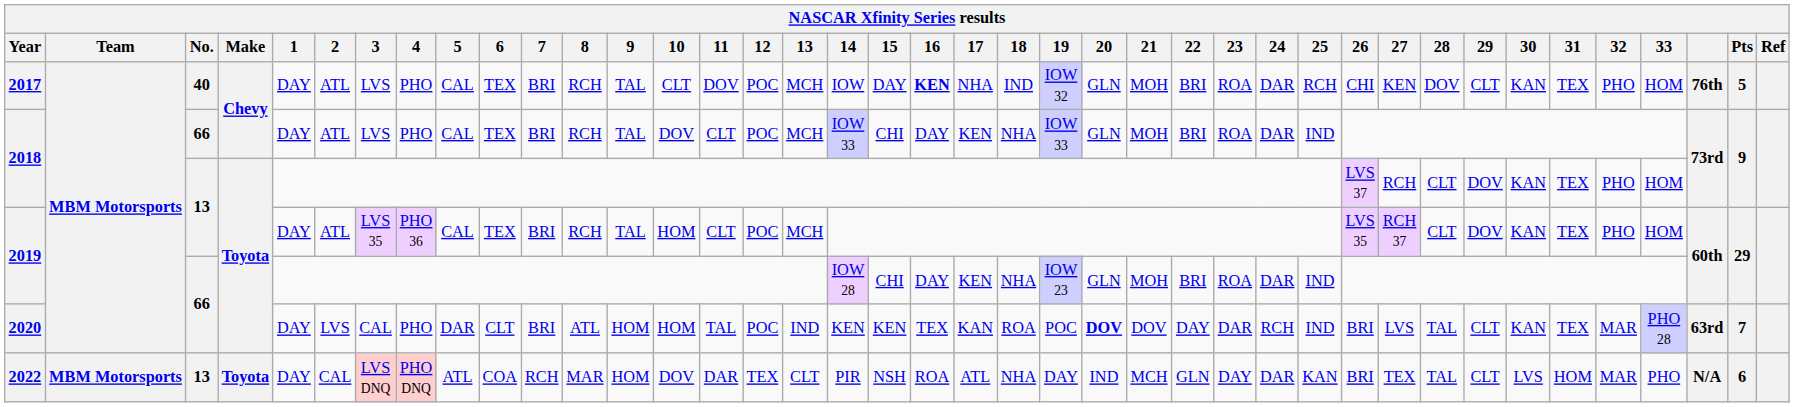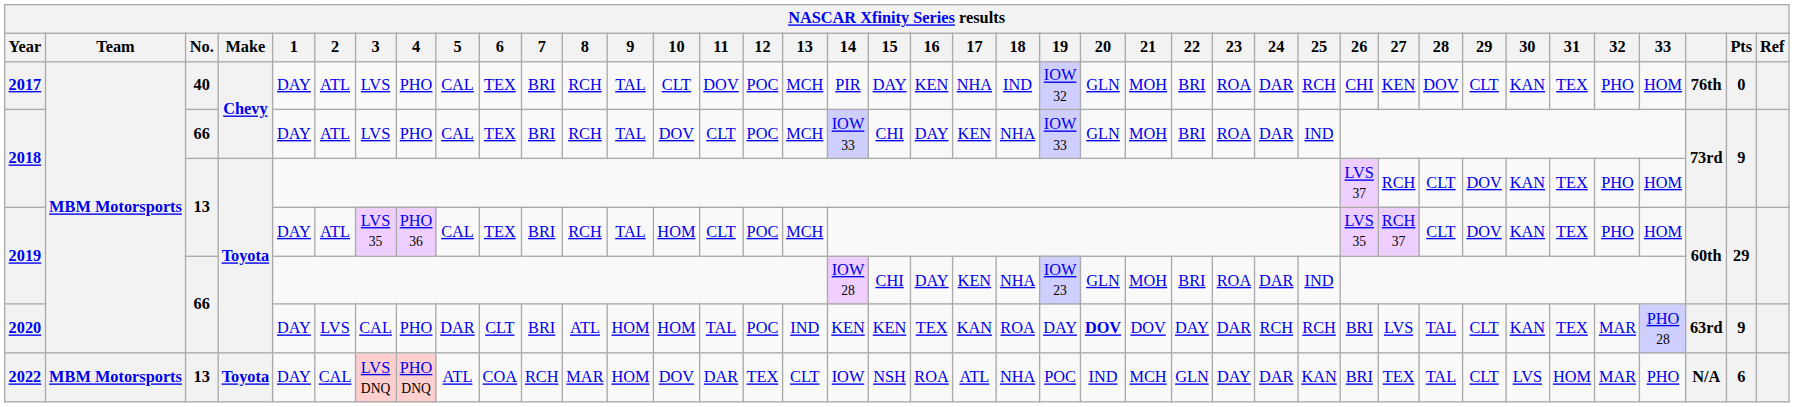2017 | 14: IOW -> PIR
2017 | 16: bold -> normal
2017 | Pts: 5 -> 0
2020 | 19: POC -> DAY
2020 | 25: IND -> RCH
2020 | Pts: 7 -> 9
2022 | 14: PIR -> IOW
2022 | 19: DAY -> POC
